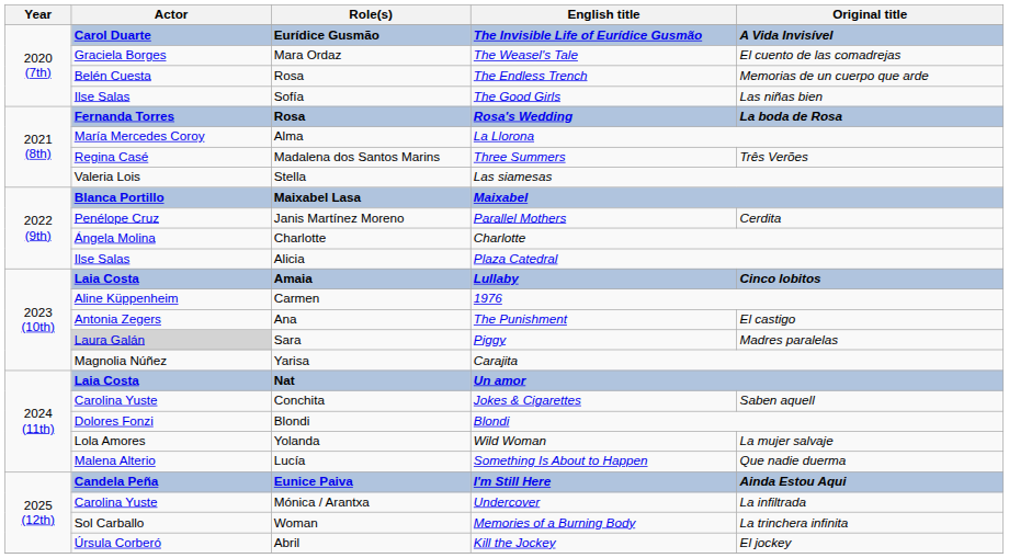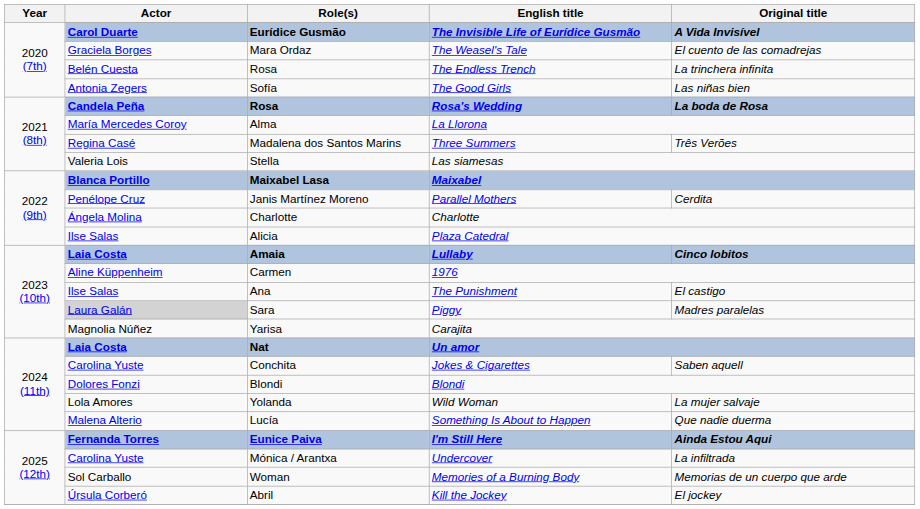The Endless Trench | Original title: Memorias de un cuerpo que arde -> La trinchera infinita
The Good Girls | Actor: Ilse Salas -> Antonia Zegers
Rosa's Wedding | Actor: Fernanda Torres -> Candela Peña
The Punishment | Actor: Antonia Zegers -> Ilse Salas
I'm Still Here | Actor: Candela Peña -> Fernanda Torres
Memories of a Burning Body | Original title: La trinchera infinita -> Memorias de un cuerpo que arde
